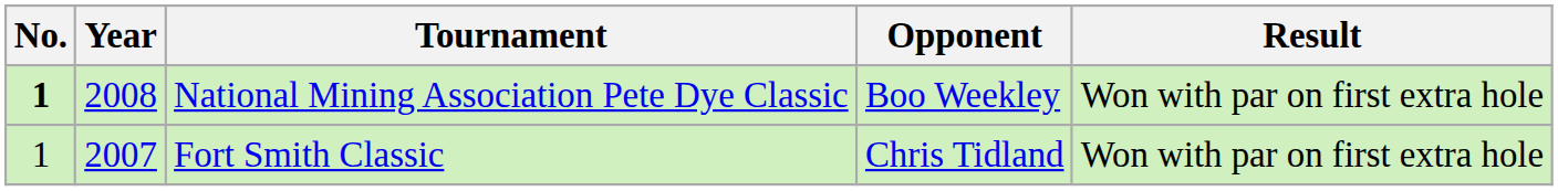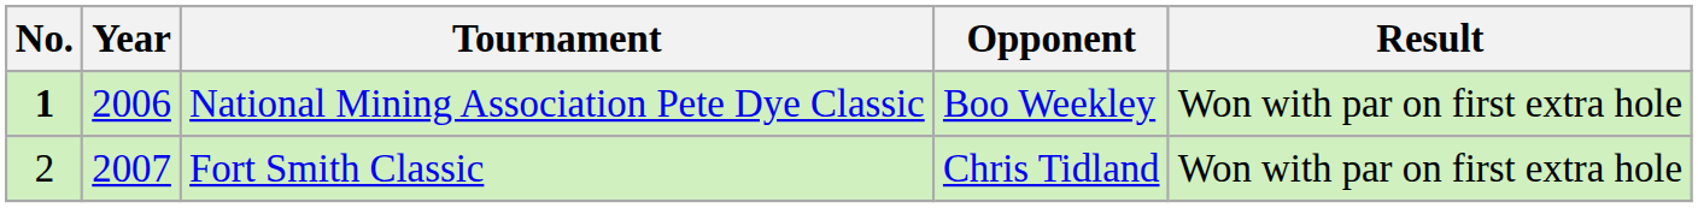National Mining Association Pete Dye Classic | Year: 2008 -> 2006
Fort Smith Classic | No.: 1 -> 2
